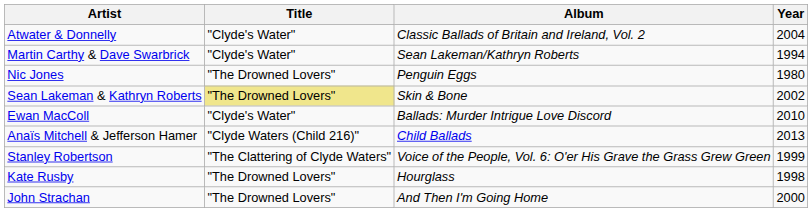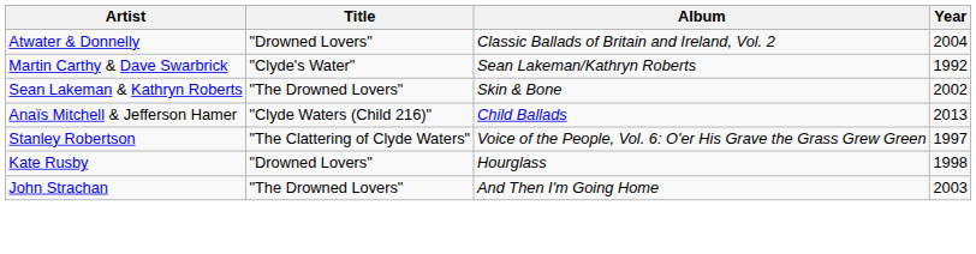Atwater & Donnelly | Title: "Clyde's Water" -> "Drowned Lovers"
Martin Carthy & Dave Swarbrick | Year: 1994 -> 1992
- row: Nic Jones | "The Drowned Lovers" | Penguin Eggs | 1980
Sean Lakeman & Kathryn Roberts | Title: khaki background -> no background
- row: Ewan MacColl | "Clyde's Water" | Ballads: Murder Intrigue Love Discord | 2010
Stanley Robertson | Year: 1999 -> 1997
Kate Rusby | Title: "The Drowned Lovers" -> "Drowned Lovers"
John Strachan | Year: 2000 -> 2003
